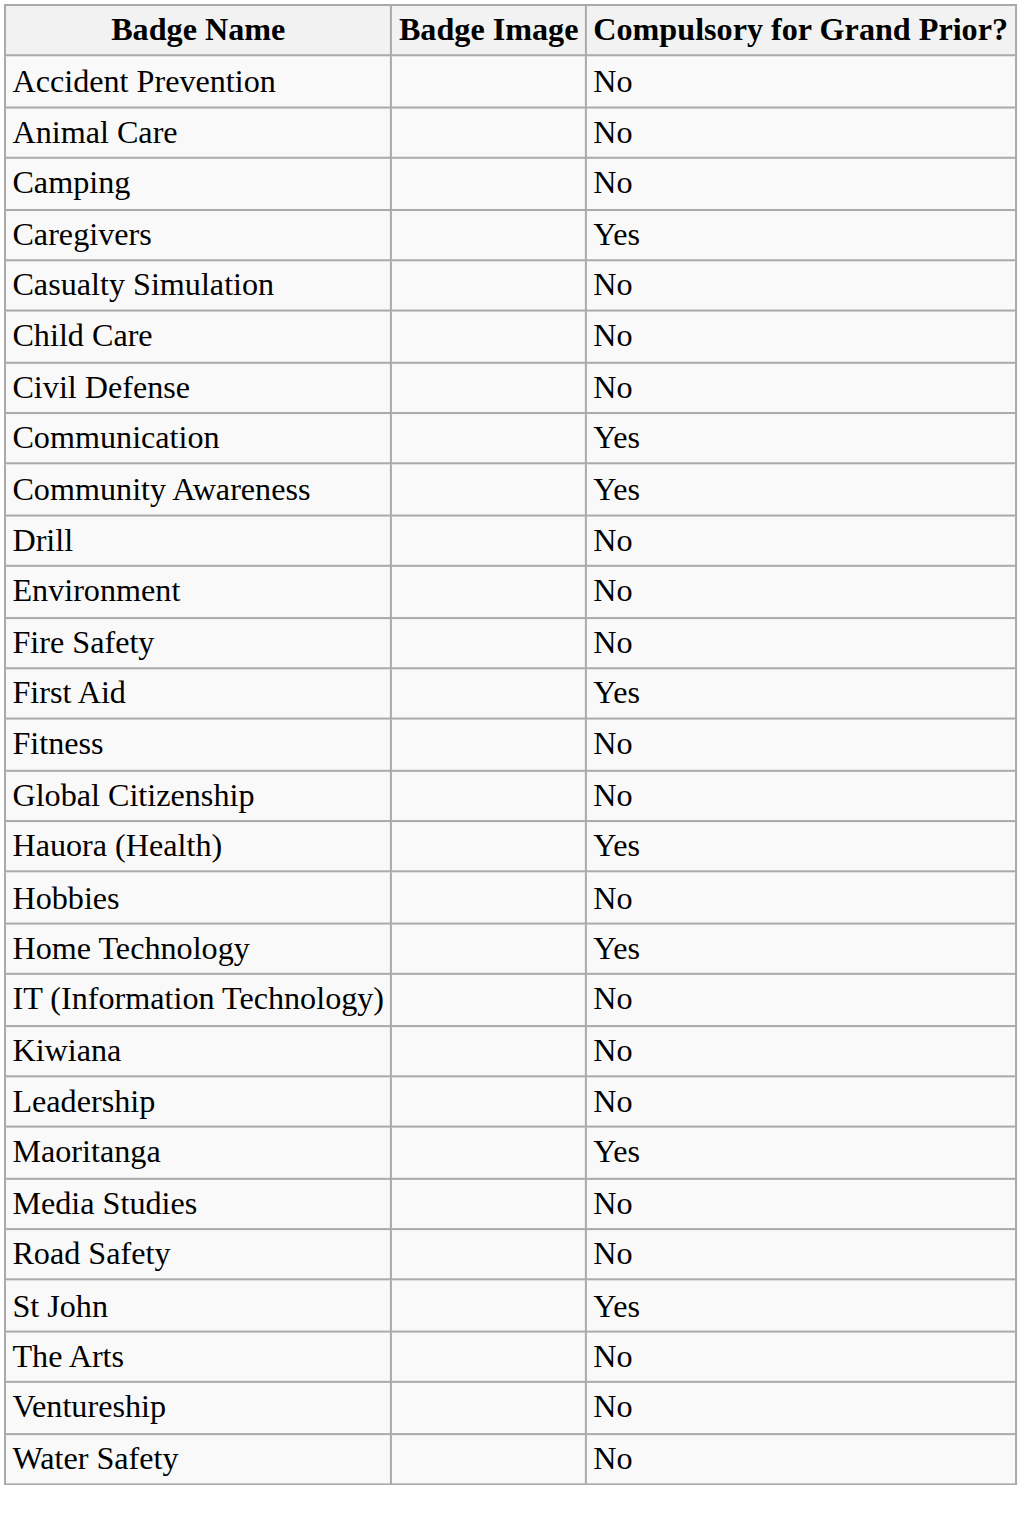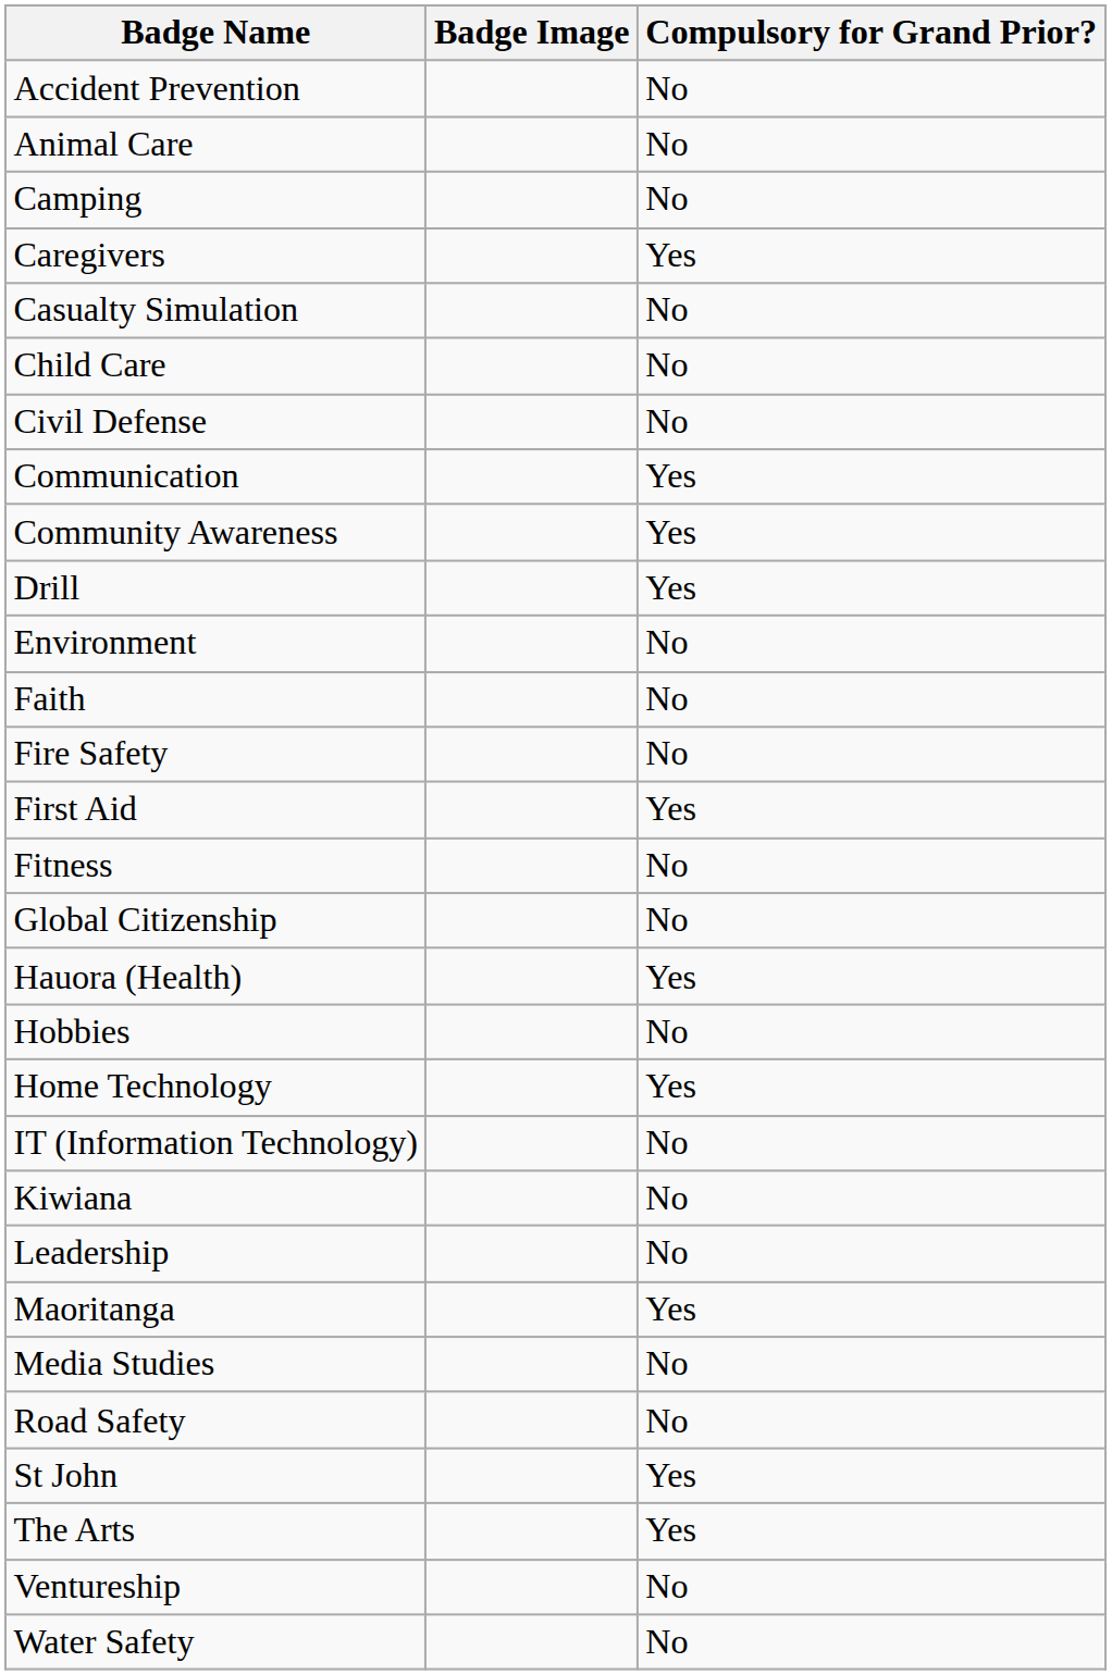Drill | Compulsory for Grand Prior?: No -> Yes
+ row: Faith | No
The Arts | Compulsory for Grand Prior?: No -> Yes
